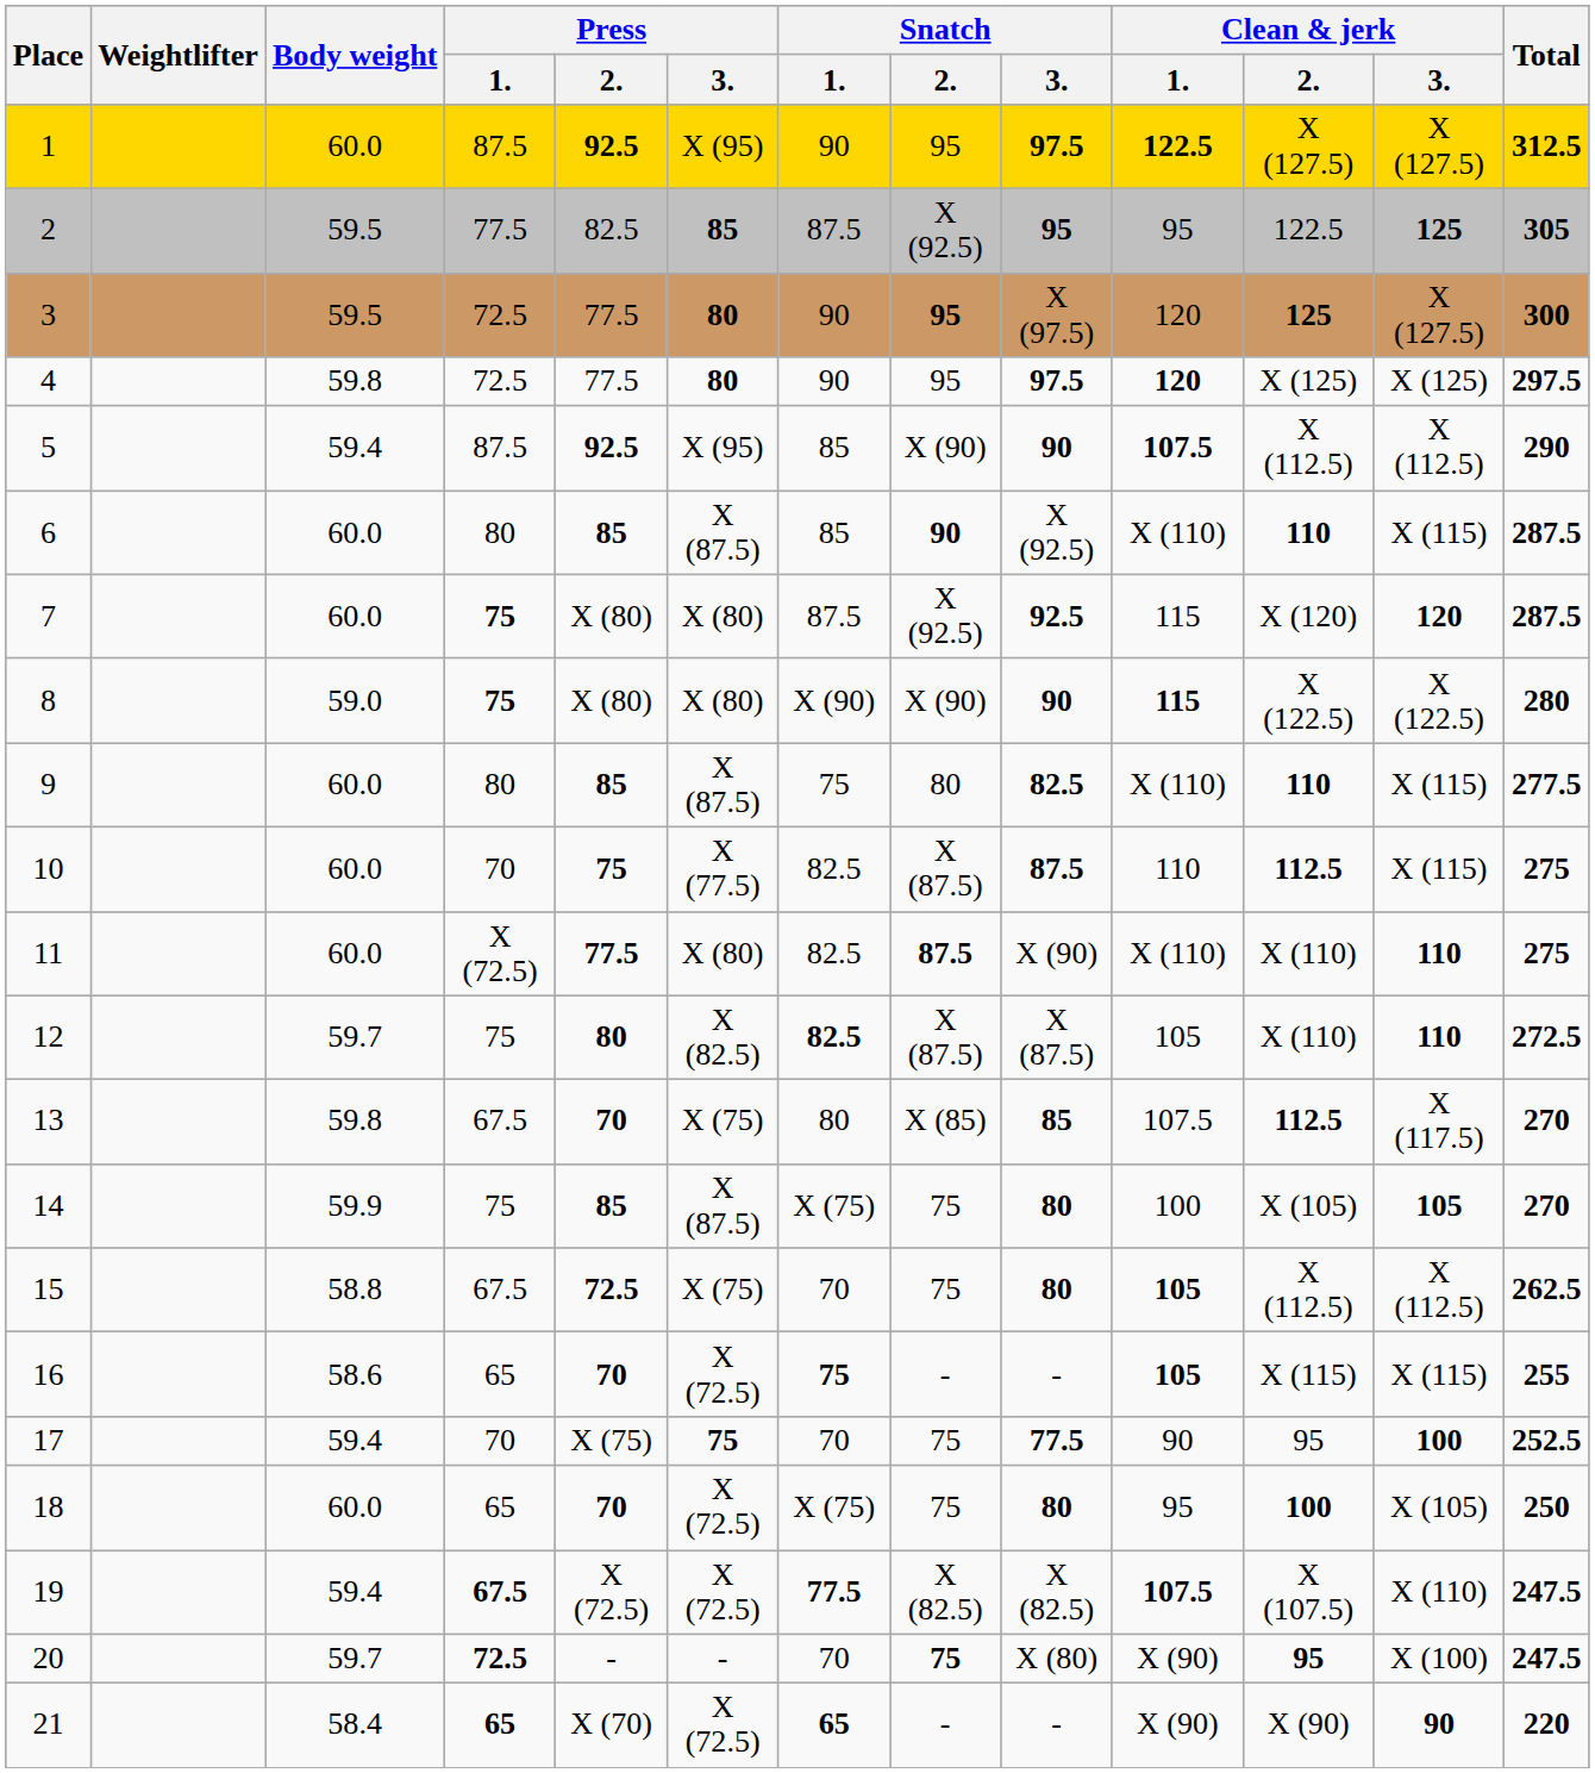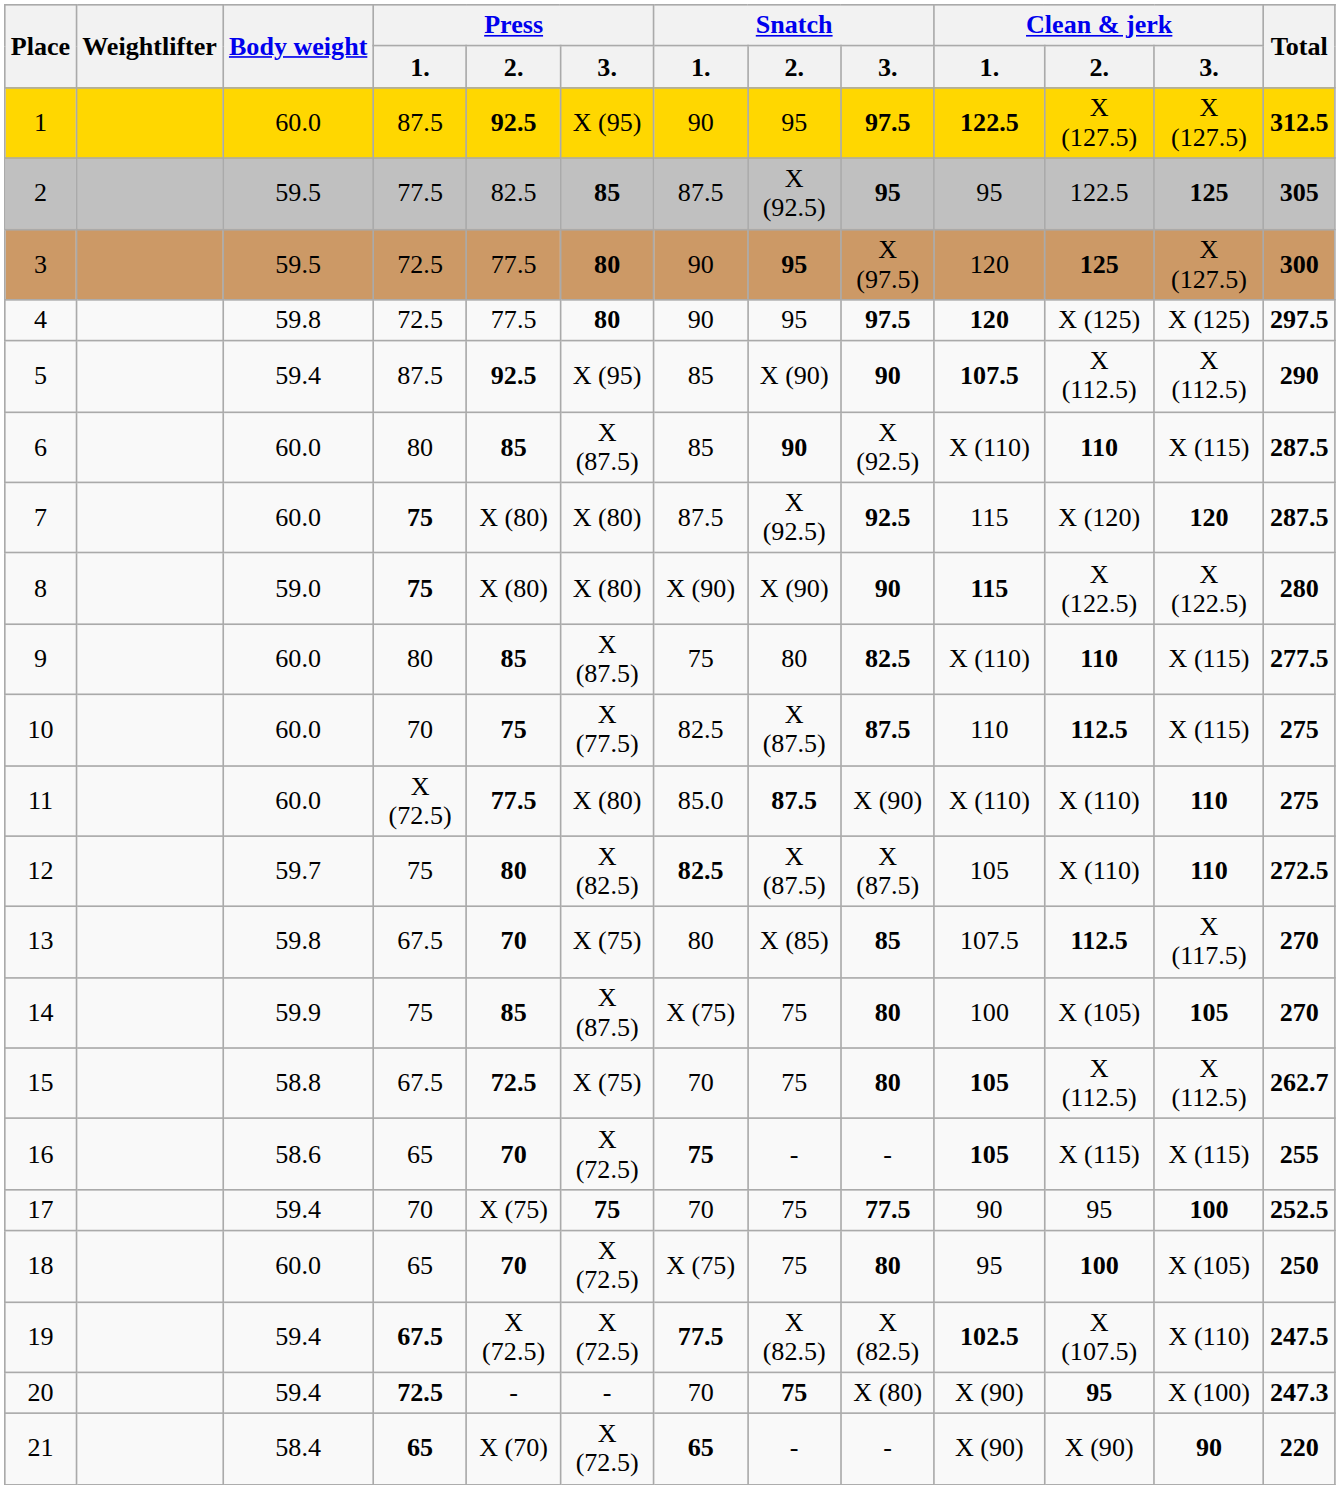11 | Snatch / 1.: 82.5 -> 85.0
15 | Total: 262.5 -> 262.7
19 | Clean & jerk / 1.: 107.5 -> 102.5
20 | Body weight: 59.7 -> 59.4
20 | Total: 247.5 -> 247.3
